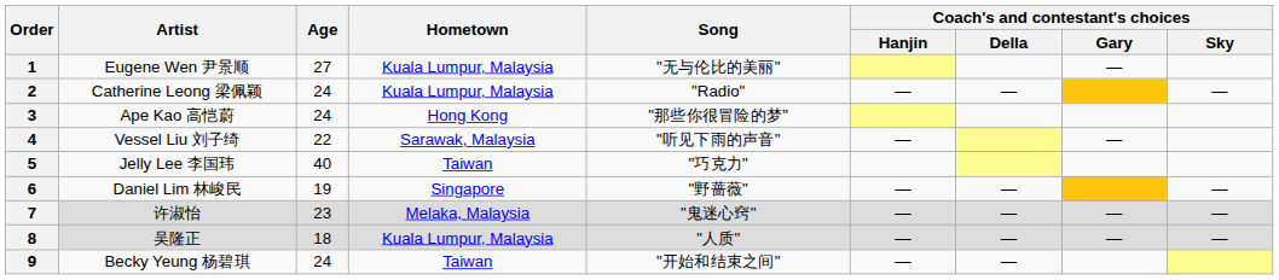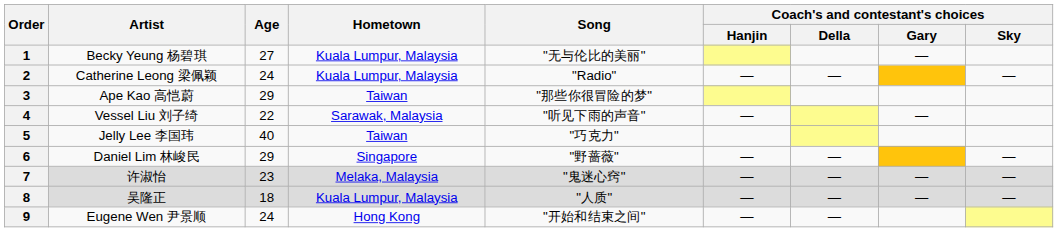1 | Artist: Eugene Wen 尹景顺 -> Becky Yeung 杨碧琪
3 | Age: 24 -> 29
3 | Hometown: Hong Kong -> Taiwan
6 | Age: 19 -> 29
9 | Artist: Becky Yeung 杨碧琪 -> Eugene Wen 尹景顺
9 | Hometown: Taiwan -> Hong Kong
